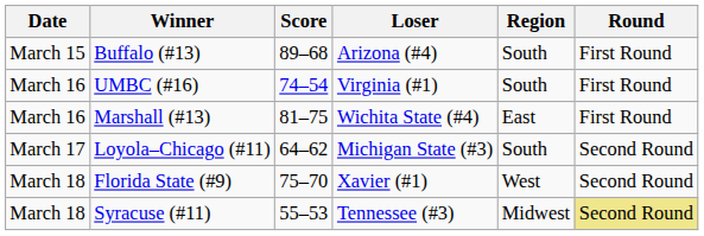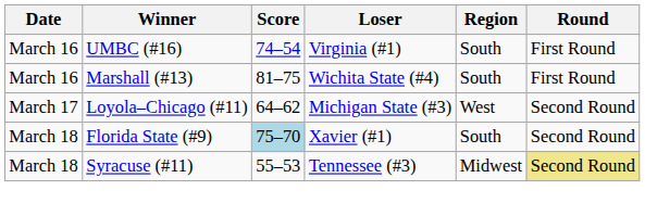- row: March 15 | Buffalo (#13) | 89–68 | Arizona (#4) | South | First Round
Marshall (#13) | Region: East -> South
Loyola–Chicago (#11) | Region: South -> West
Florida State (#9) | Score: no background -> lightblue background
Florida State (#9) | Region: West -> South
